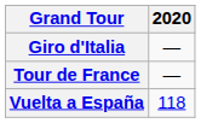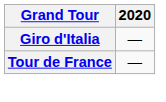- row: Vuelta a España | 118
